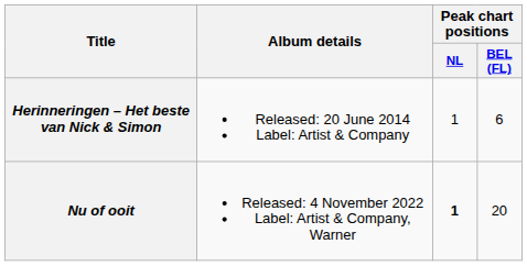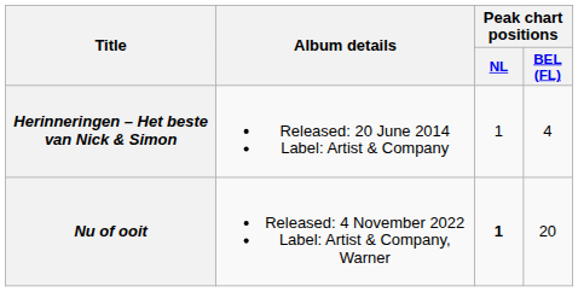Herinneringen – Het beste van Nick & Simon | Peak chart positions / BEL (FL): 6 -> 4
